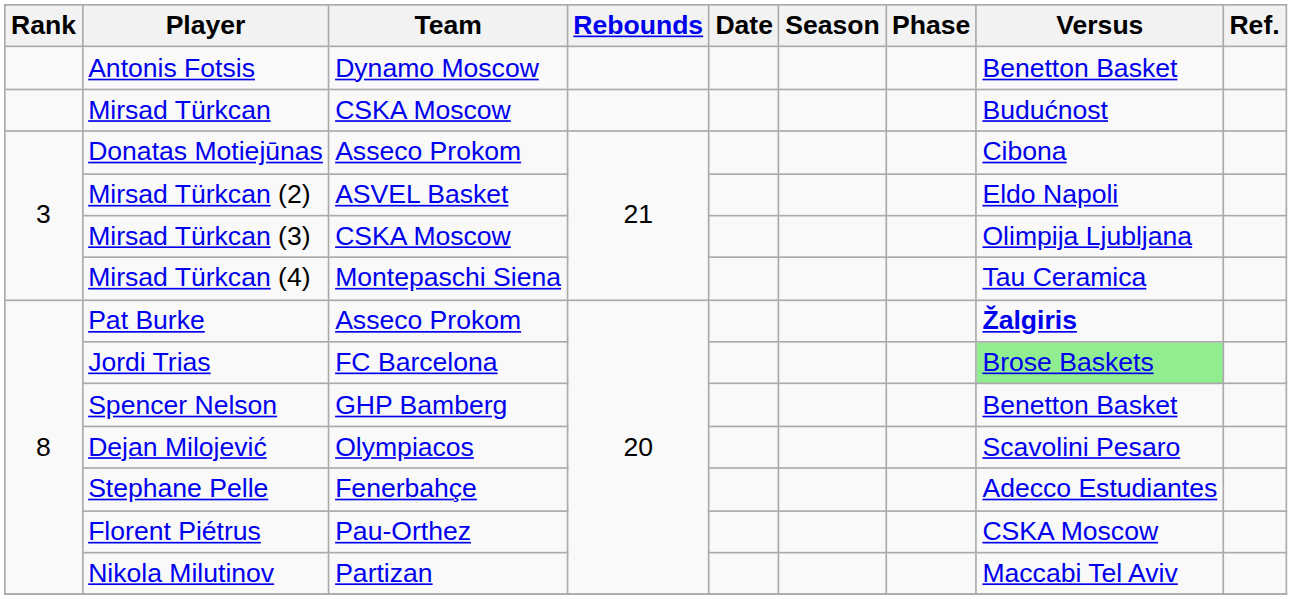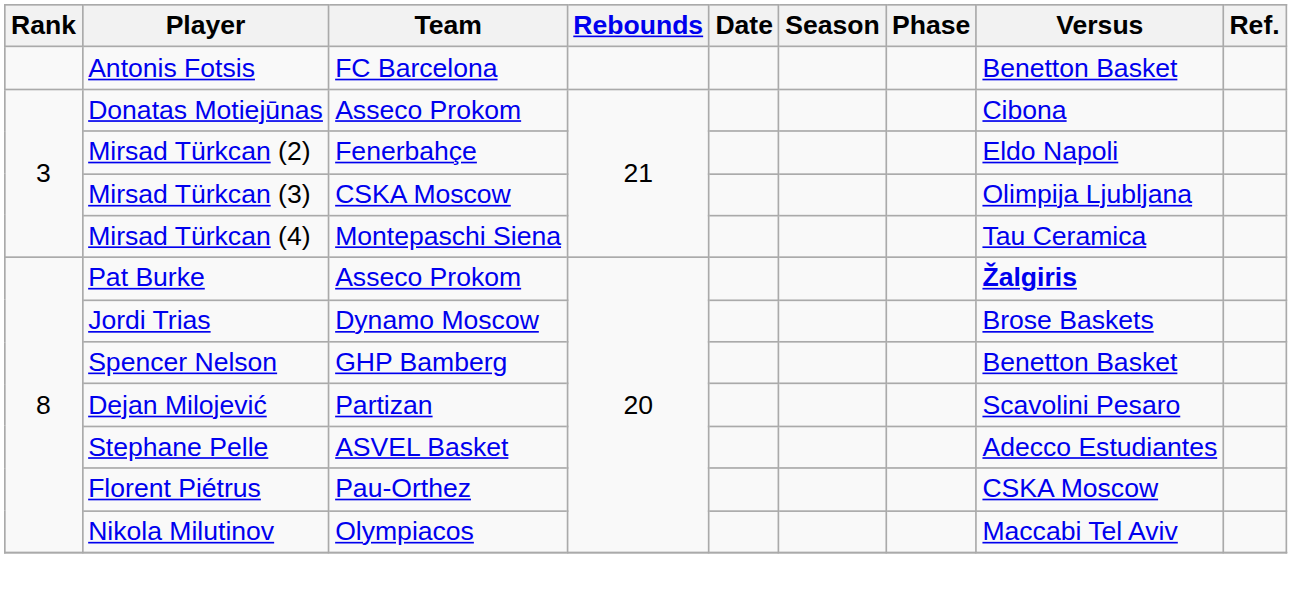Antonis Fotsis | Team: Dynamo Moscow -> FC Barcelona
- row: Mirsad Türkcan | CSKA Moscow | Budućnost
Mirsad Türkcan (2) | Team: ASVEL Basket -> Fenerbahçe
Jordi Trias | Team: FC Barcelona -> Dynamo Moscow
Jordi Trias | Versus: lightgreen background -> no background
Dejan Milojević | Team: Olympiacos -> Partizan
Stephane Pelle | Team: Fenerbahçe -> ASVEL Basket
Nikola Milutinov | Team: Partizan -> Olympiacos
